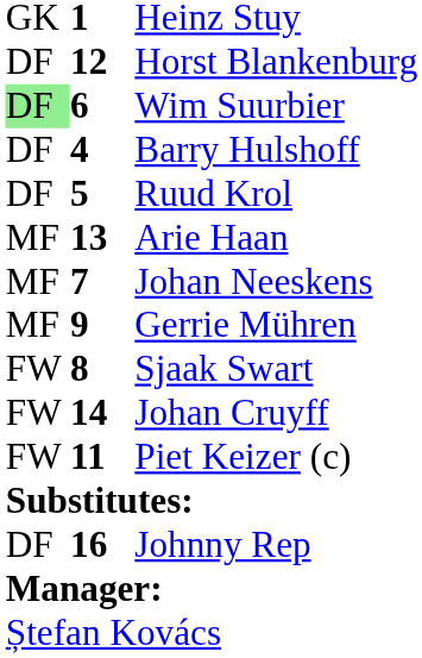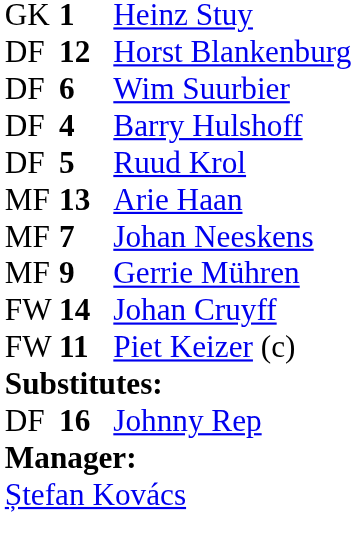Wim Suurbier | column 1: lightgreen background -> no background
- row: FW | 8 | Sjaak Swart
